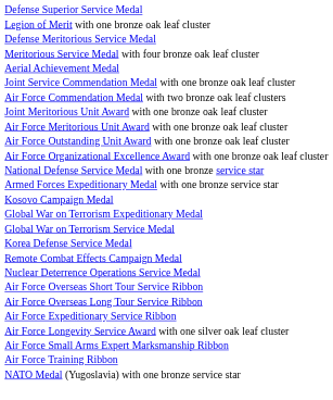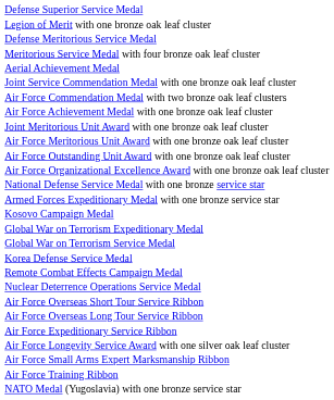+ row: Air Force Achievement Medal with one bronze oak leaf cluster
